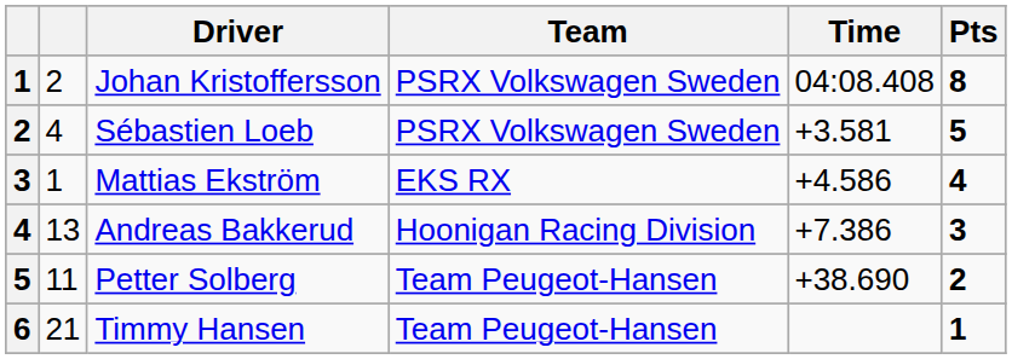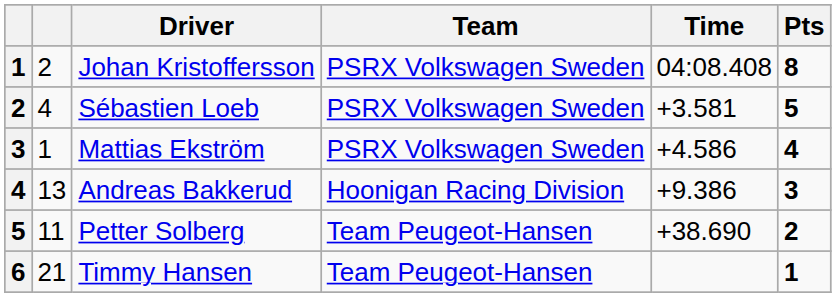Mattias Ekström | Team: EKS RX -> PSRX Volkswagen Sweden
Andreas Bakkerud | Time: +7.386 -> +9.386
